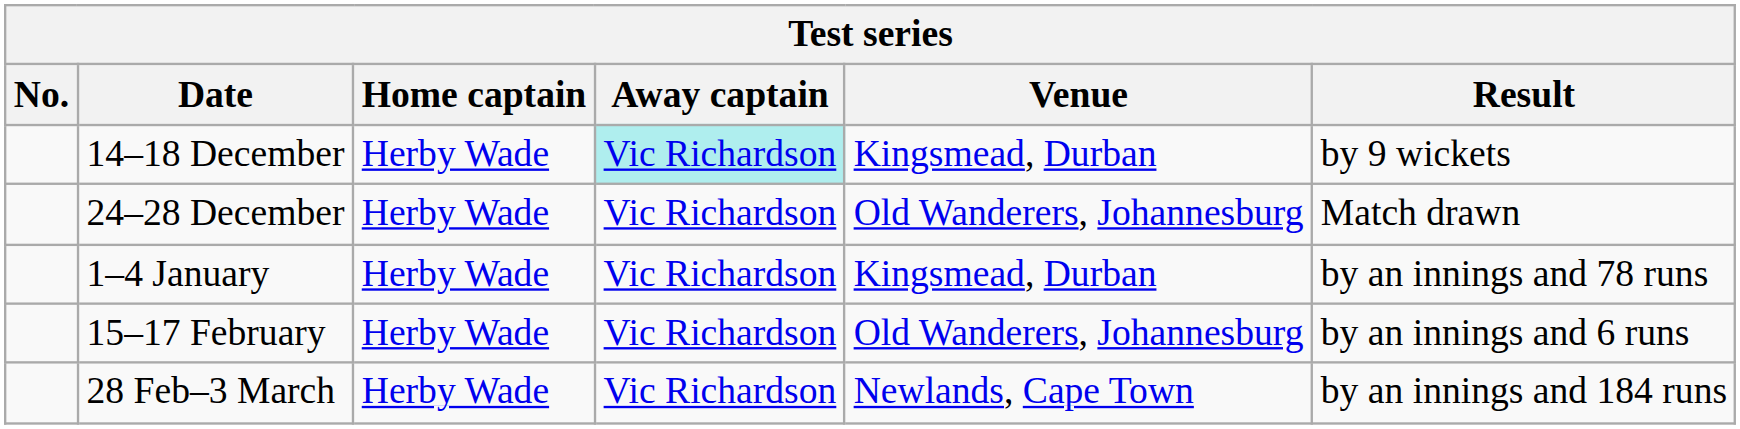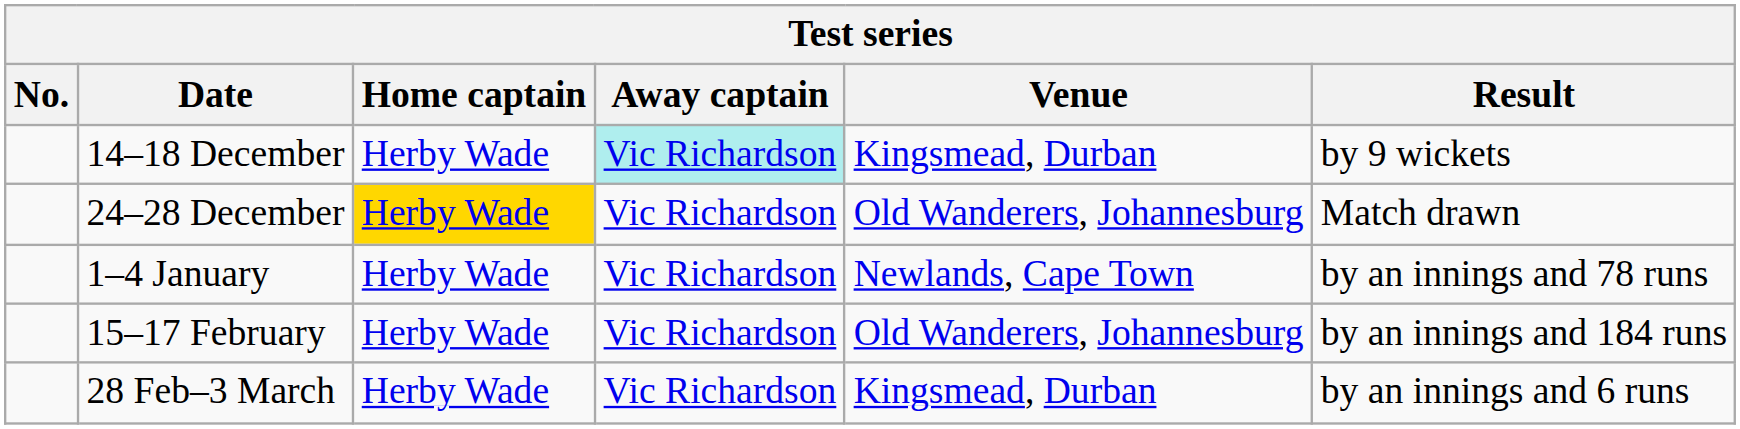24–28 December | Home captain: no background -> gold background
1–4 January | Venue: Kingsmead, Durban -> Newlands, Cape Town
15–17 February | Result: by an innings and 6 runs -> by an innings and 184 runs
28 Feb–3 March | Venue: Newlands, Cape Town -> Kingsmead, Durban
28 Feb–3 March | Result: by an innings and 184 runs -> by an innings and 6 runs
